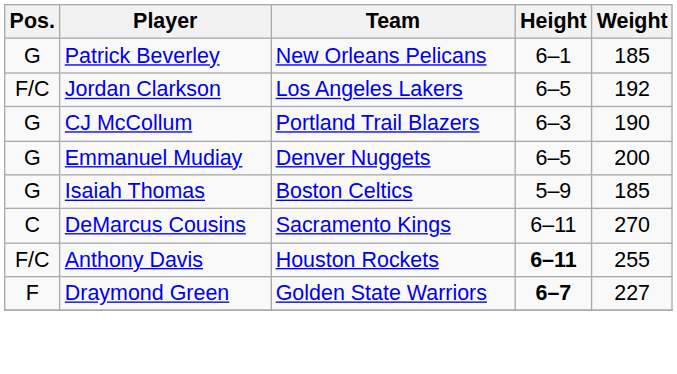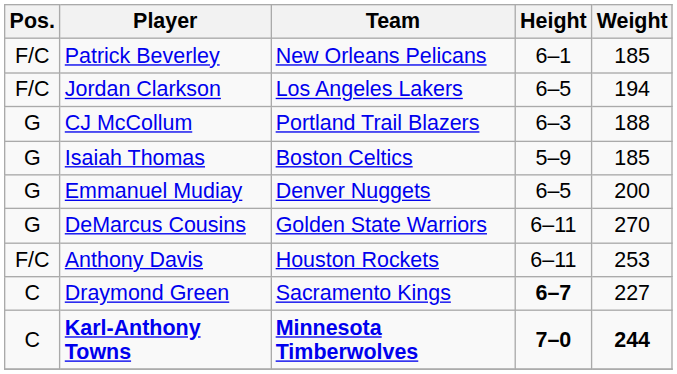Patrick Beverley | Pos.: G -> F/C
Jordan Clarkson | Weight: 192 -> 194
CJ McCollum | Weight: 190 -> 188
rows swapped: Isaiah Thomas <-> Emmanuel Mudiay
DeMarcus Cousins | Pos.: C -> G
DeMarcus Cousins | Team: Sacramento Kings -> Golden State Warriors
Anthony Davis | Height: bold -> normal
Anthony Davis | Weight: 255 -> 253
Draymond Green | Pos.: F -> C
Draymond Green | Team: Golden State Warriors -> Sacramento Kings
+ row: C | Karl-Anthony Towns | Minnesota Timberwolves | 7–0 | 244
